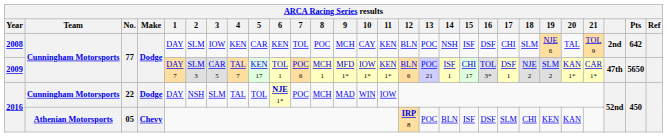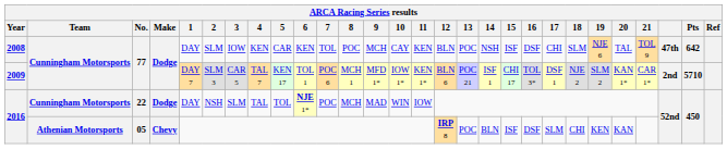2008 | column 26: 2nd -> 47th
2009 | column 26: 47th -> 2nd
2009 | Pts: 5650 -> 5710
